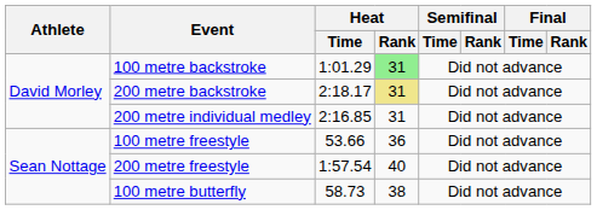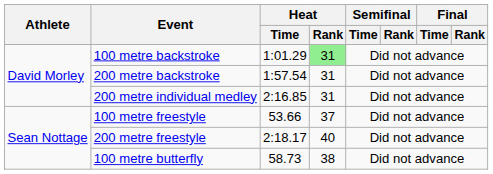200 metre backstroke | Heat / Time: 2:18.17 -> 1:57.54
200 metre backstroke | Heat / Rank: khaki background -> no background
100 metre freestyle | Heat / Rank: 36 -> 37
200 metre freestyle | Heat / Time: 1:57.54 -> 2:18.17
